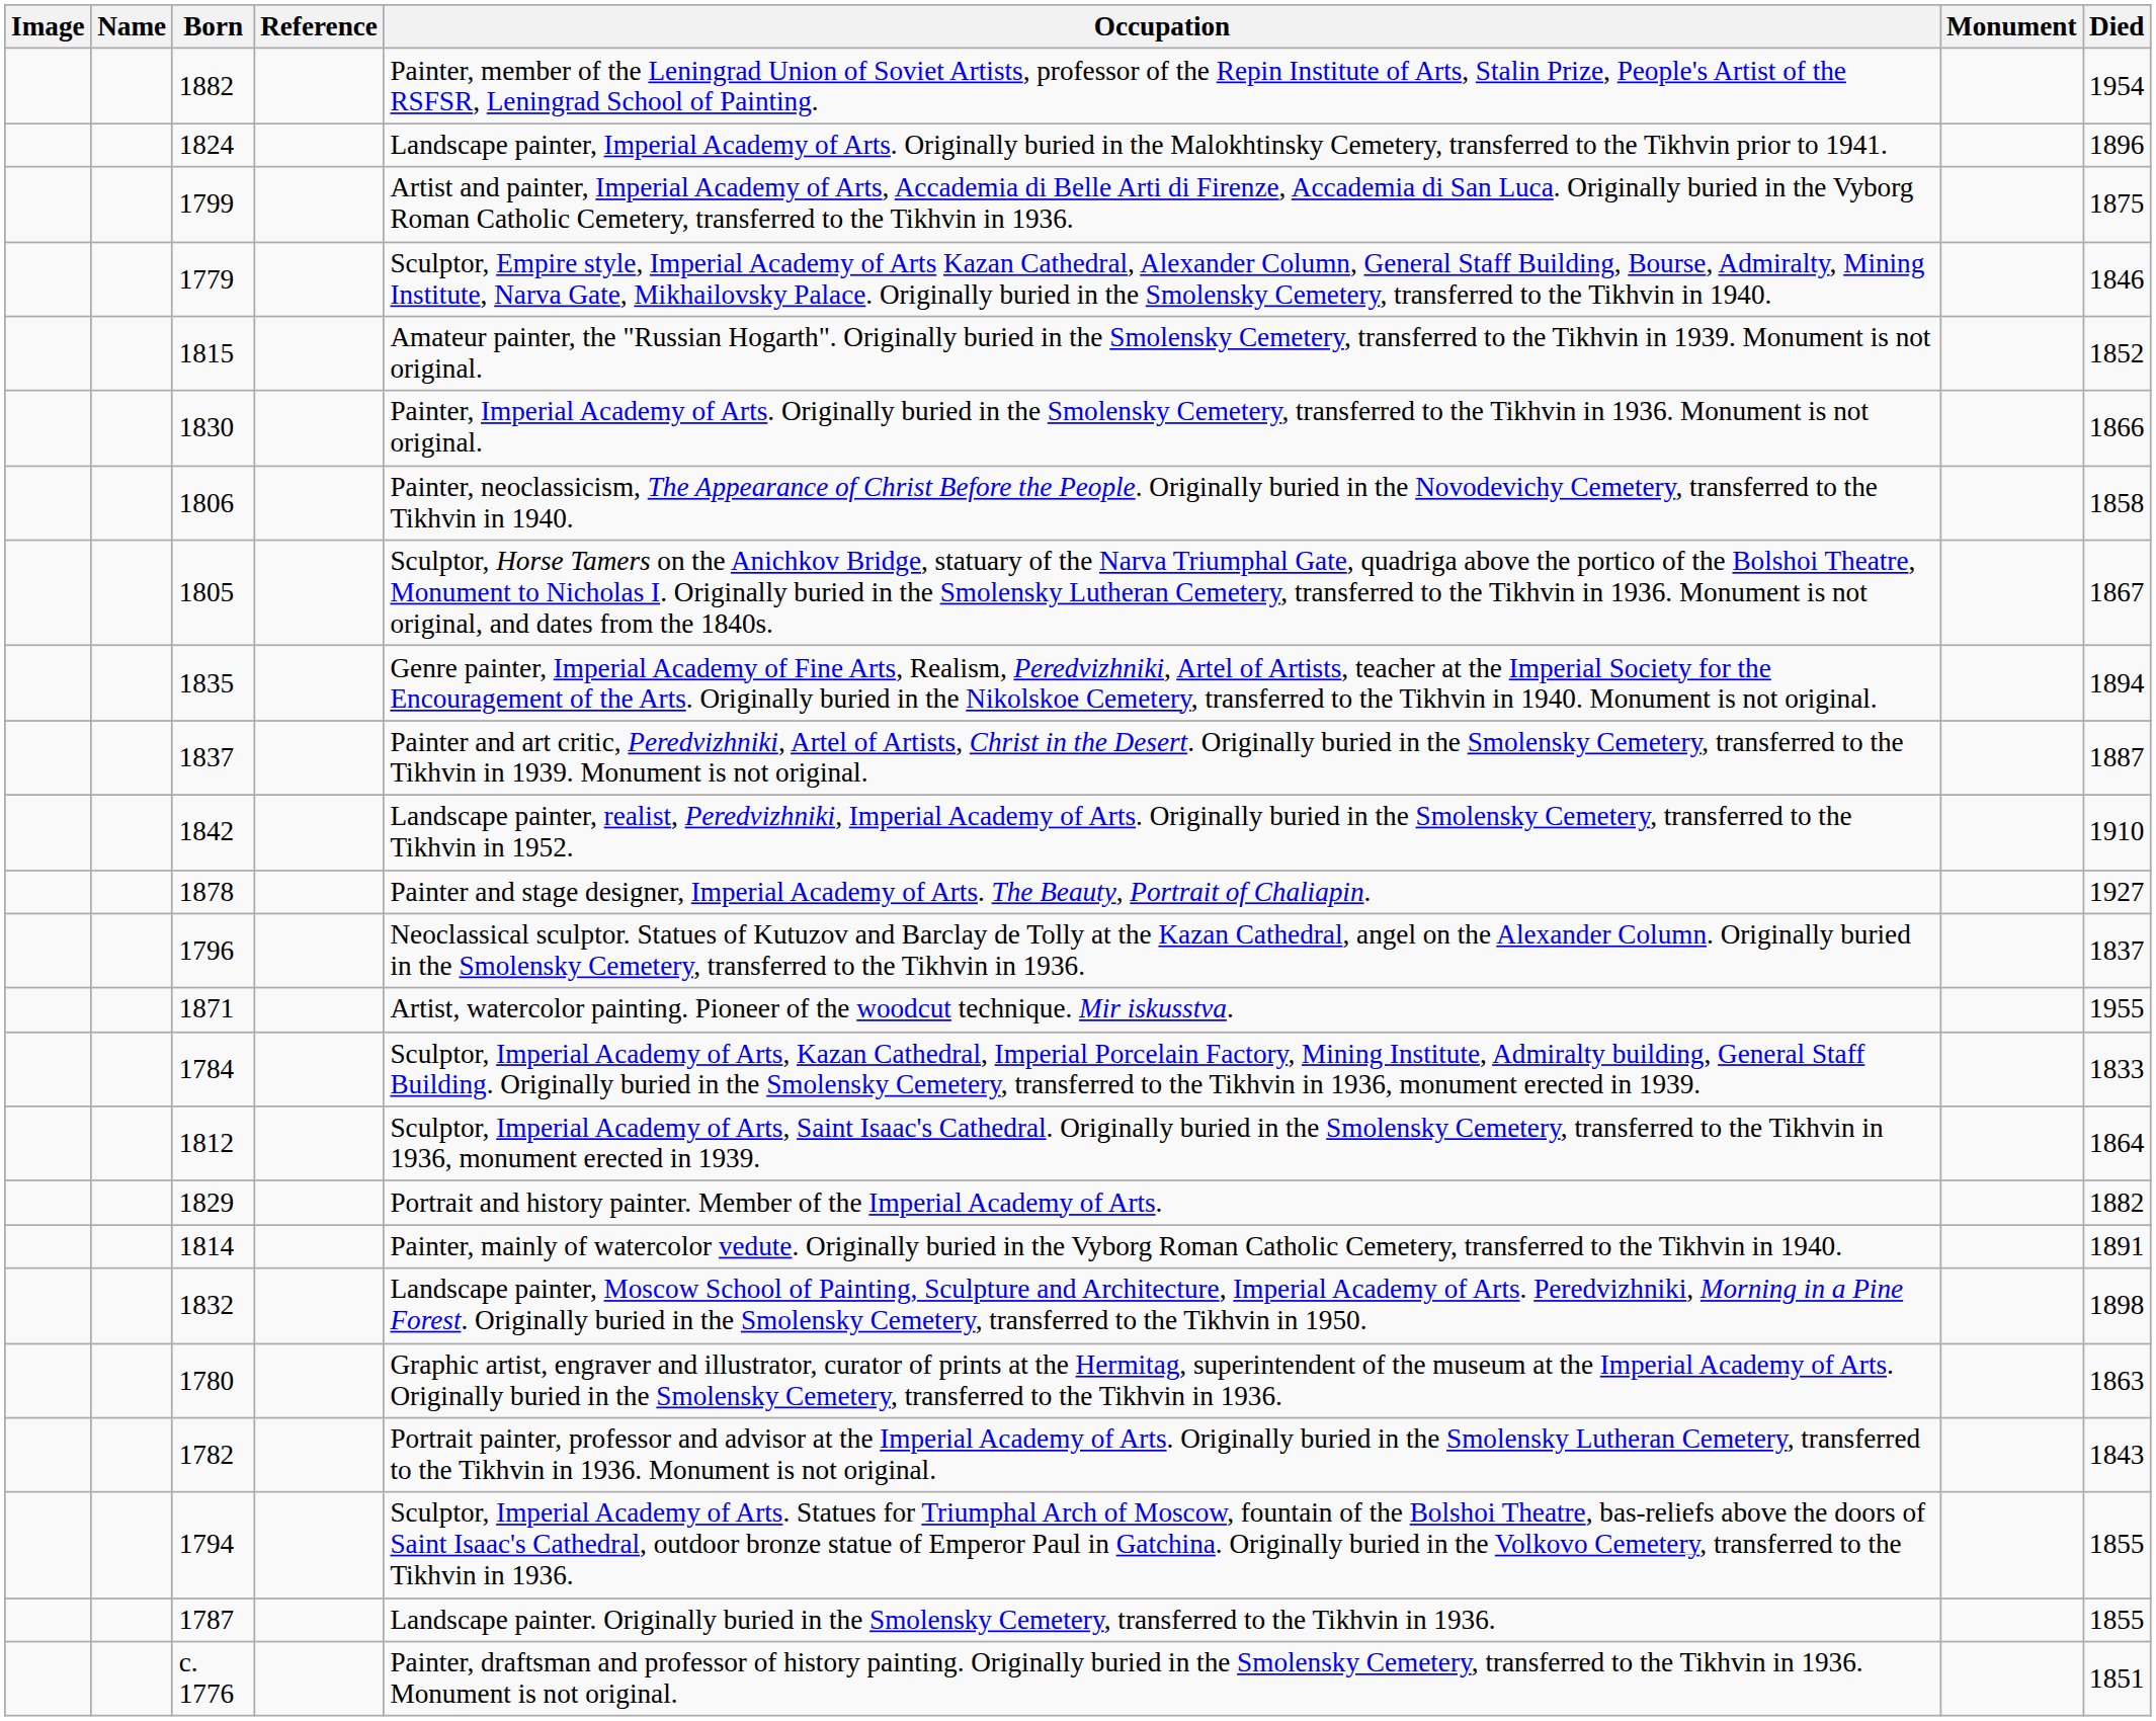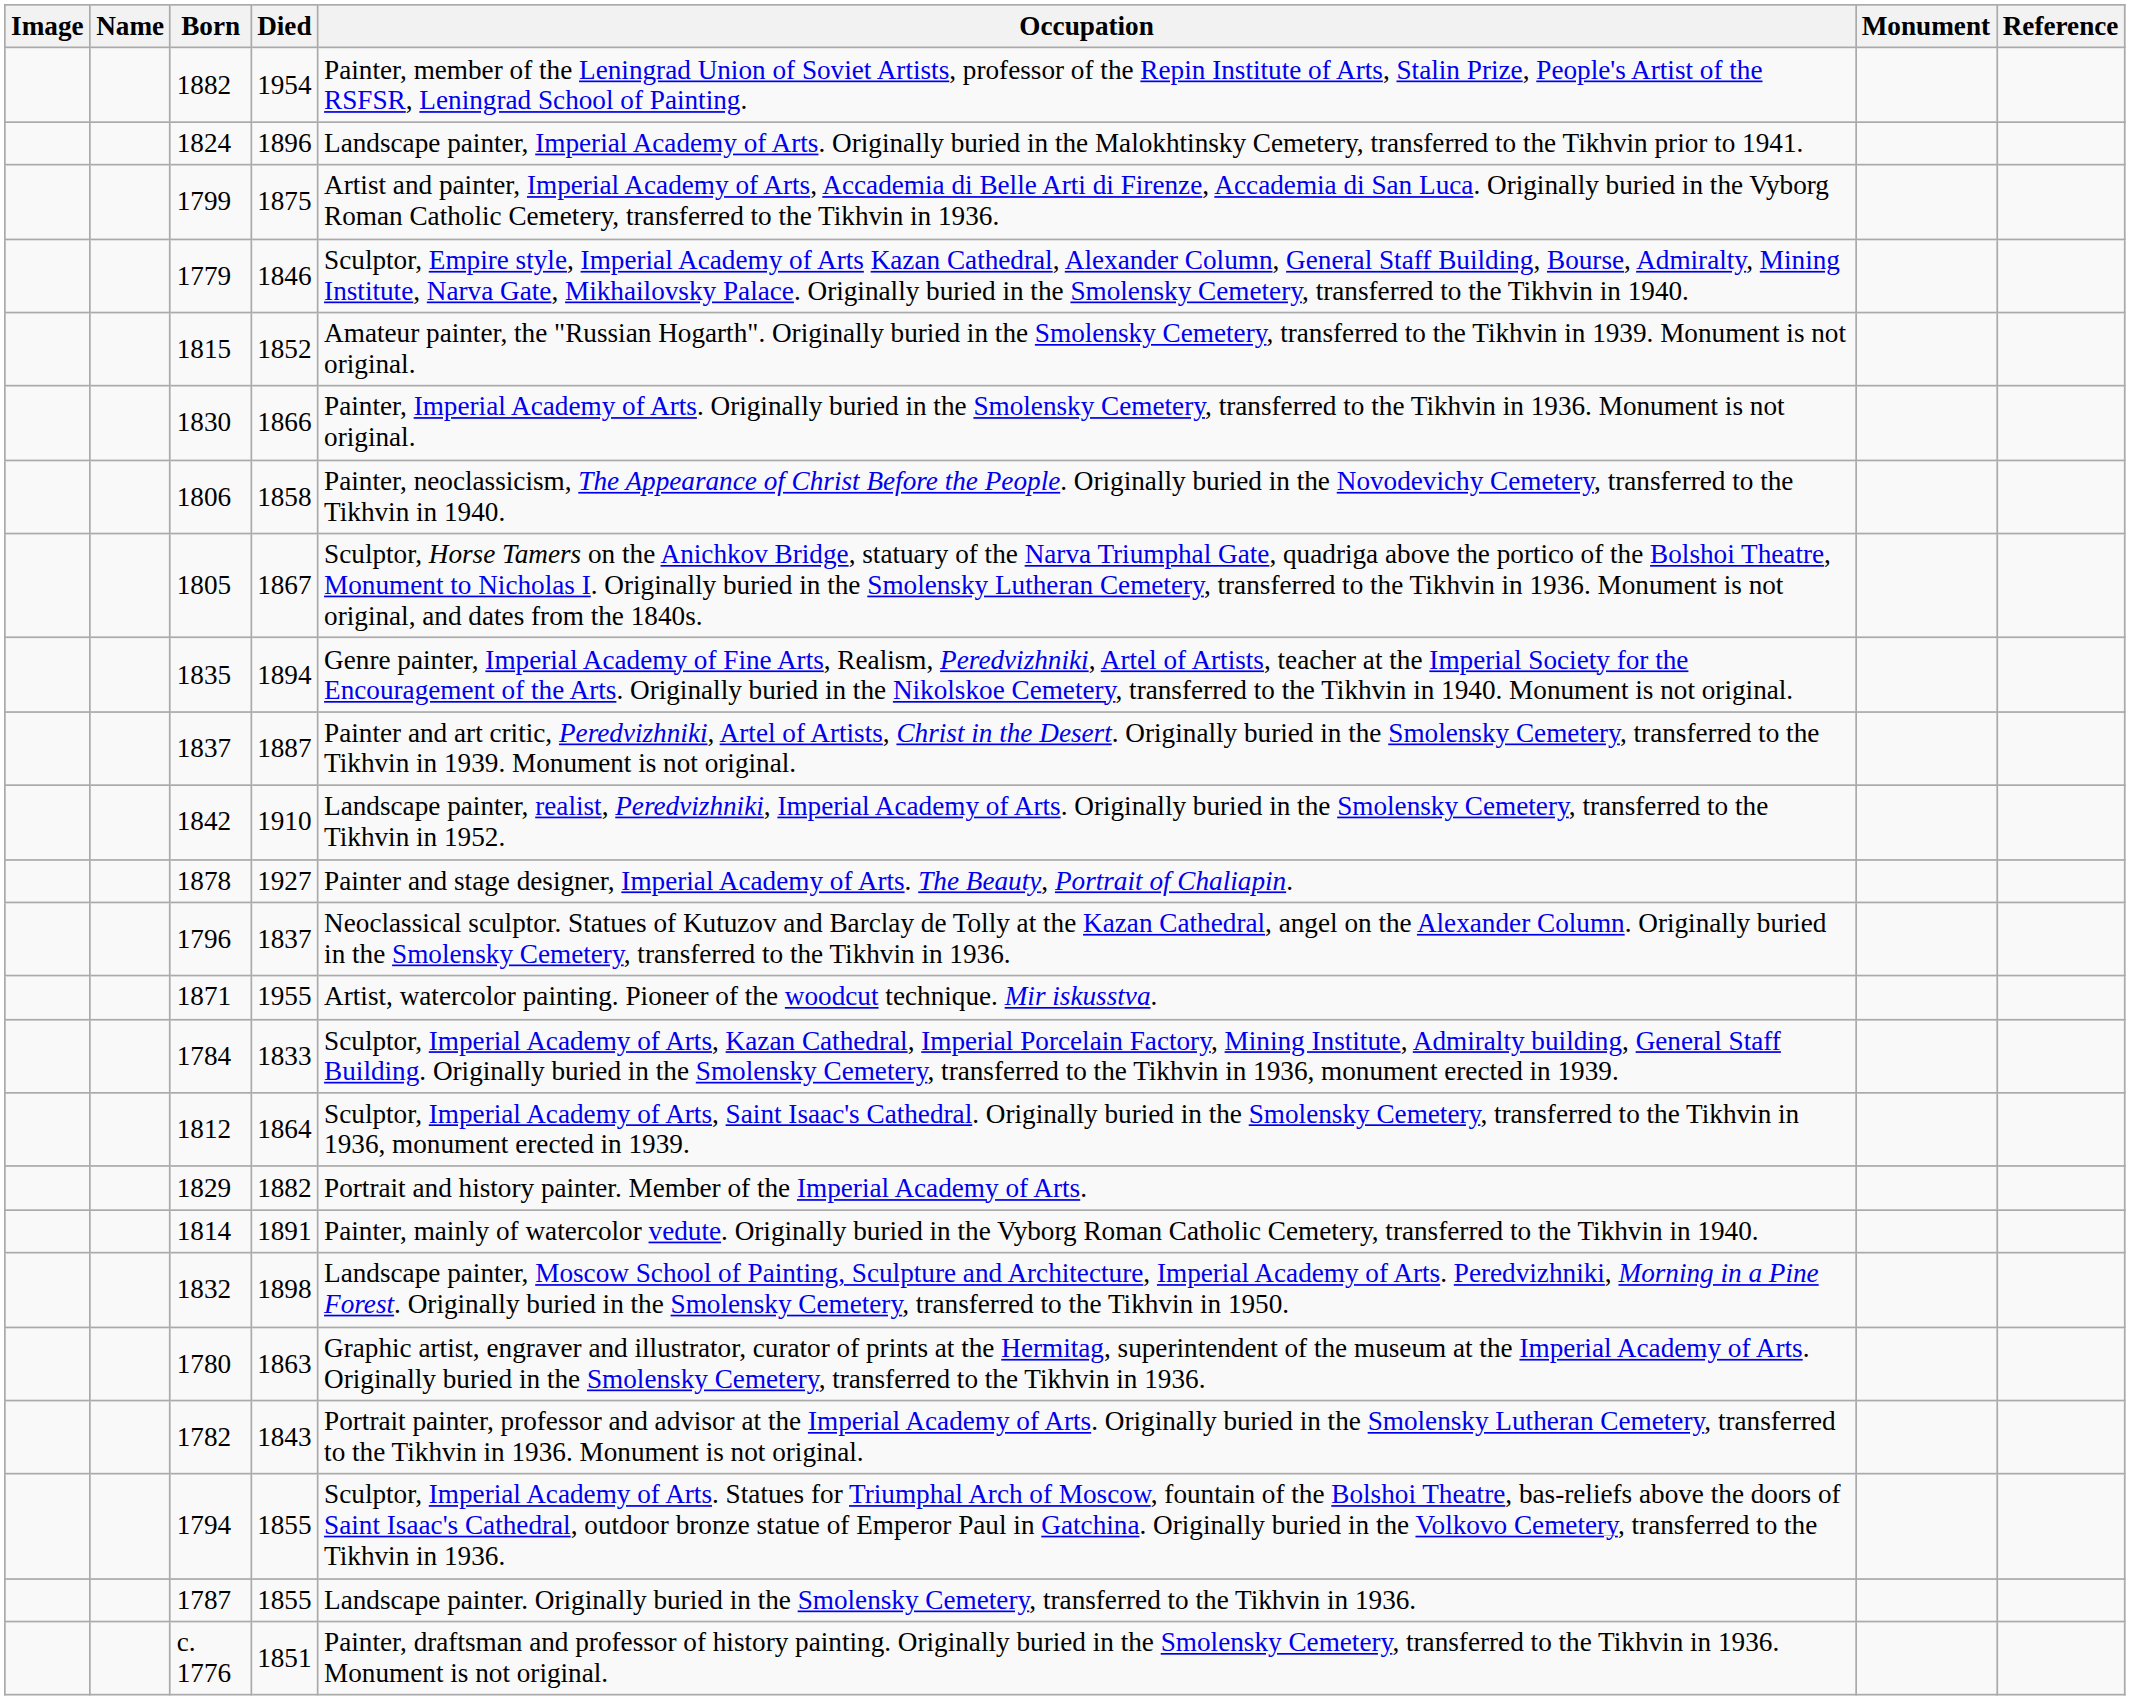columns swapped: Died <-> Reference
